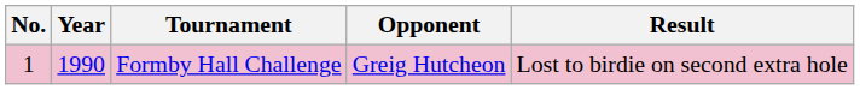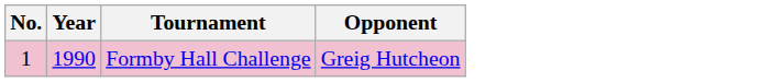- column: Result | Lost to birdie on second extra hole
